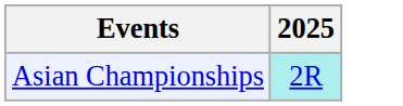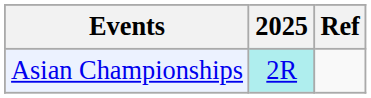+ column: Ref
